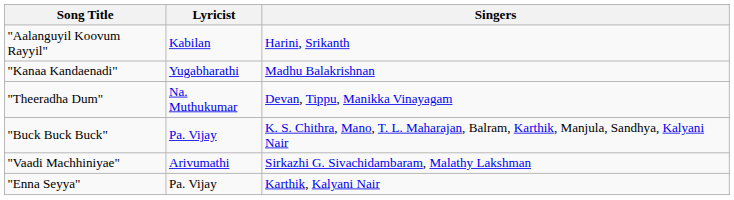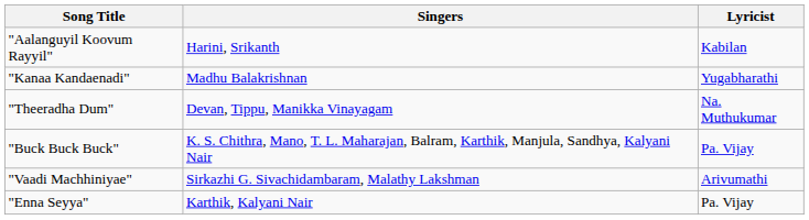columns swapped: Singers <-> Lyricist
